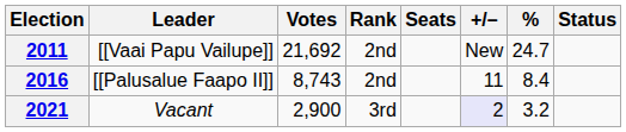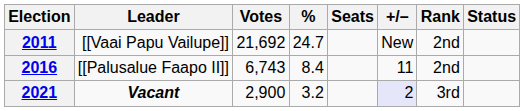columns swapped: % <-> Rank
2016 | Votes: 8,743 -> 6,743
2021 | Leader: normal -> bold
